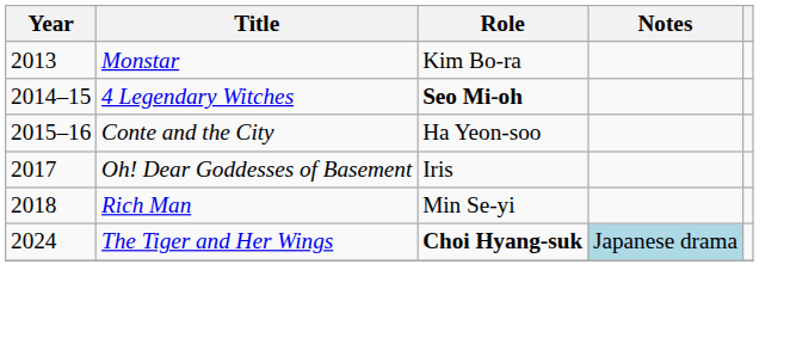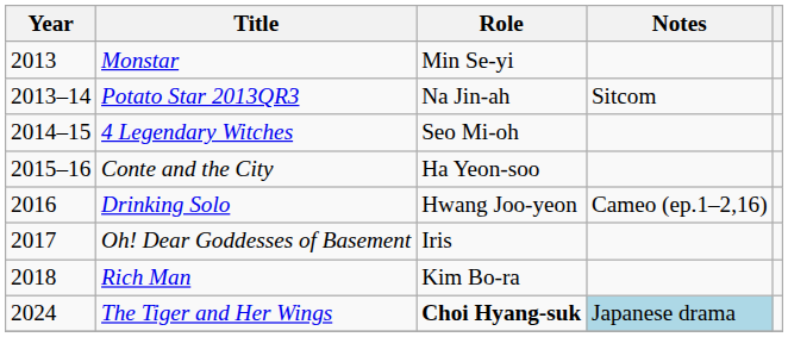Monstar | Role: Kim Bo-ra -> Min Se-yi
+ row: 2013–14 | Potato Star 2013QR3 | Na Jin-ah | Sitcom
4 Legendary Witches | Role: bold -> normal
+ row: 2016 | Drinking Solo | Hwang Joo-yeon | Cameo (ep.1–2,16)
Rich Man | Role: Min Se-yi -> Kim Bo-ra
